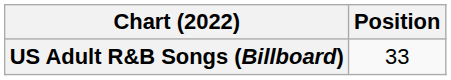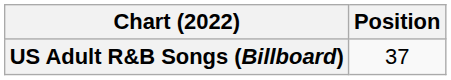US Adult R&B Songs (Billboard) | Position: 33 -> 37
